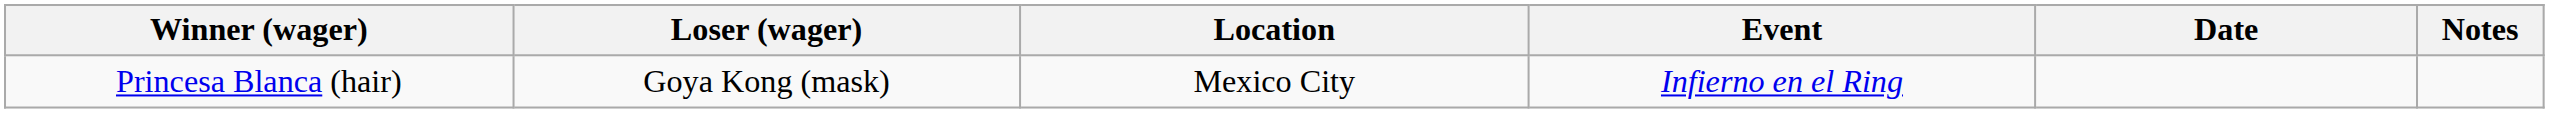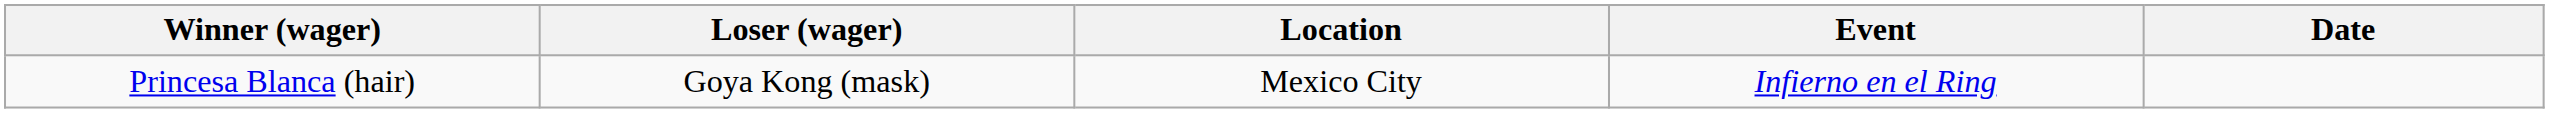- column: Notes
